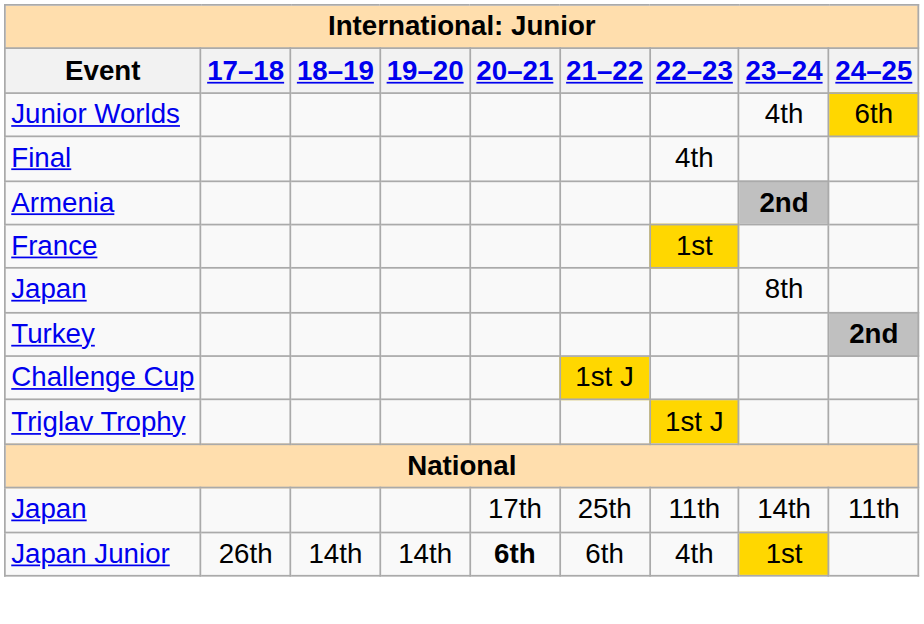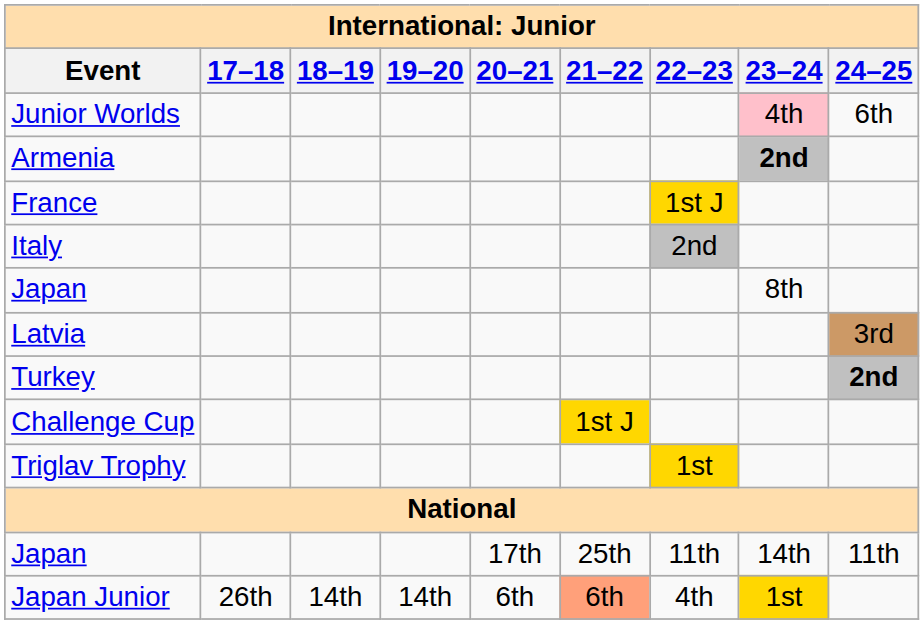Junior Worlds | 23–24: no background -> pink background
Junior Worlds | 24–25: gold background -> no background
- row: Final | 4th
France | 22–23: 1st -> 1st J
+ row: Italy | 2nd
+ row: Latvia | 3rd
Triglav Trophy | 22–23: 1st J -> 1st
Japan Junior | 20–21: bold -> normal
Japan Junior | 21–22: no background -> lightsalmon background
